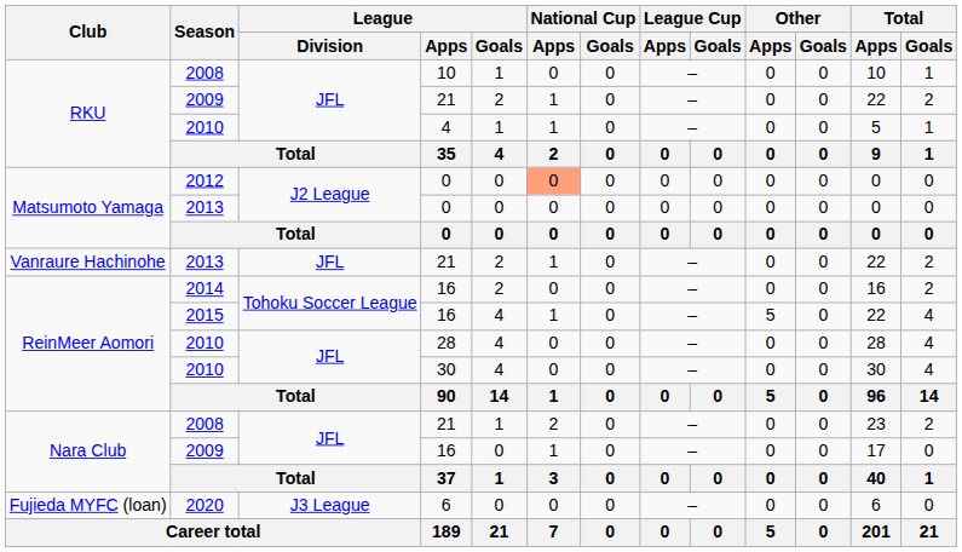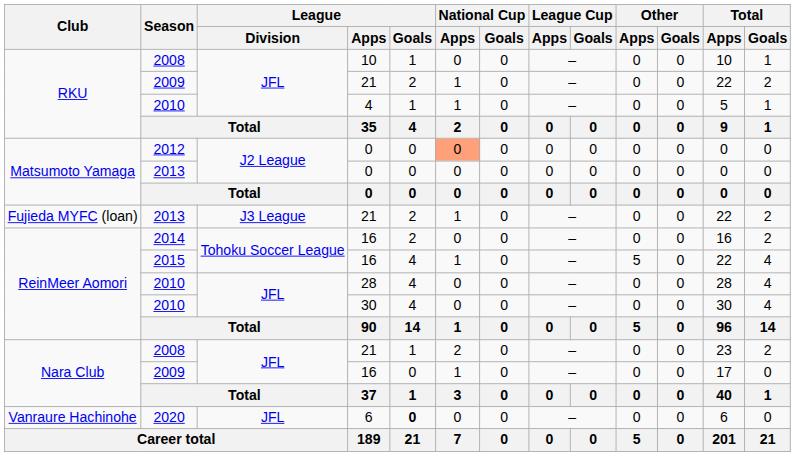2013 / 21 | Club: Vanraure Hachinohe -> Fujieda MYFC (loan)
2013 / 21 | League / Division: JFL -> J3 League
2020 | Club: Fujieda MYFC (loan) -> Vanraure Hachinohe
2020 | League / Division: J3 League -> JFL
2020 | League / Goals: normal -> bold
